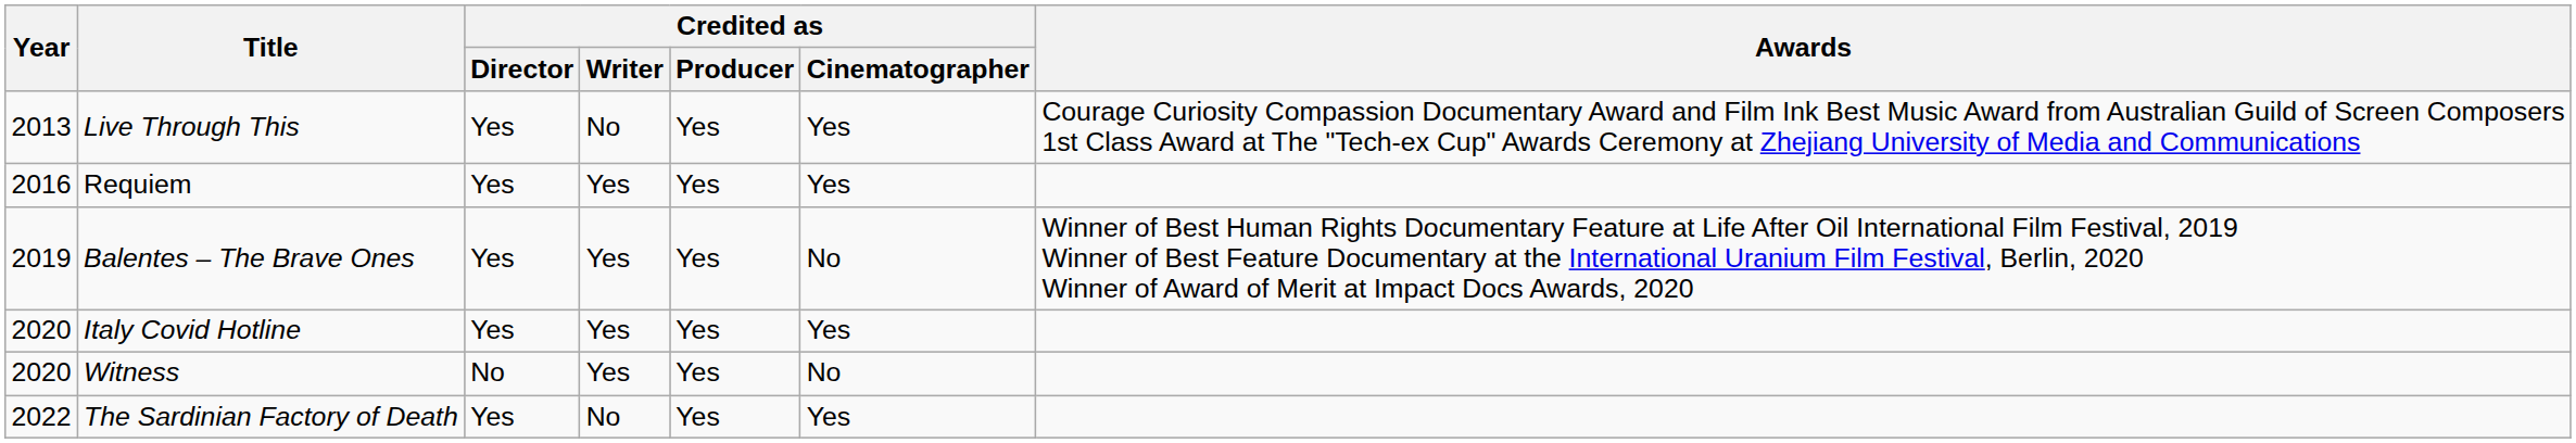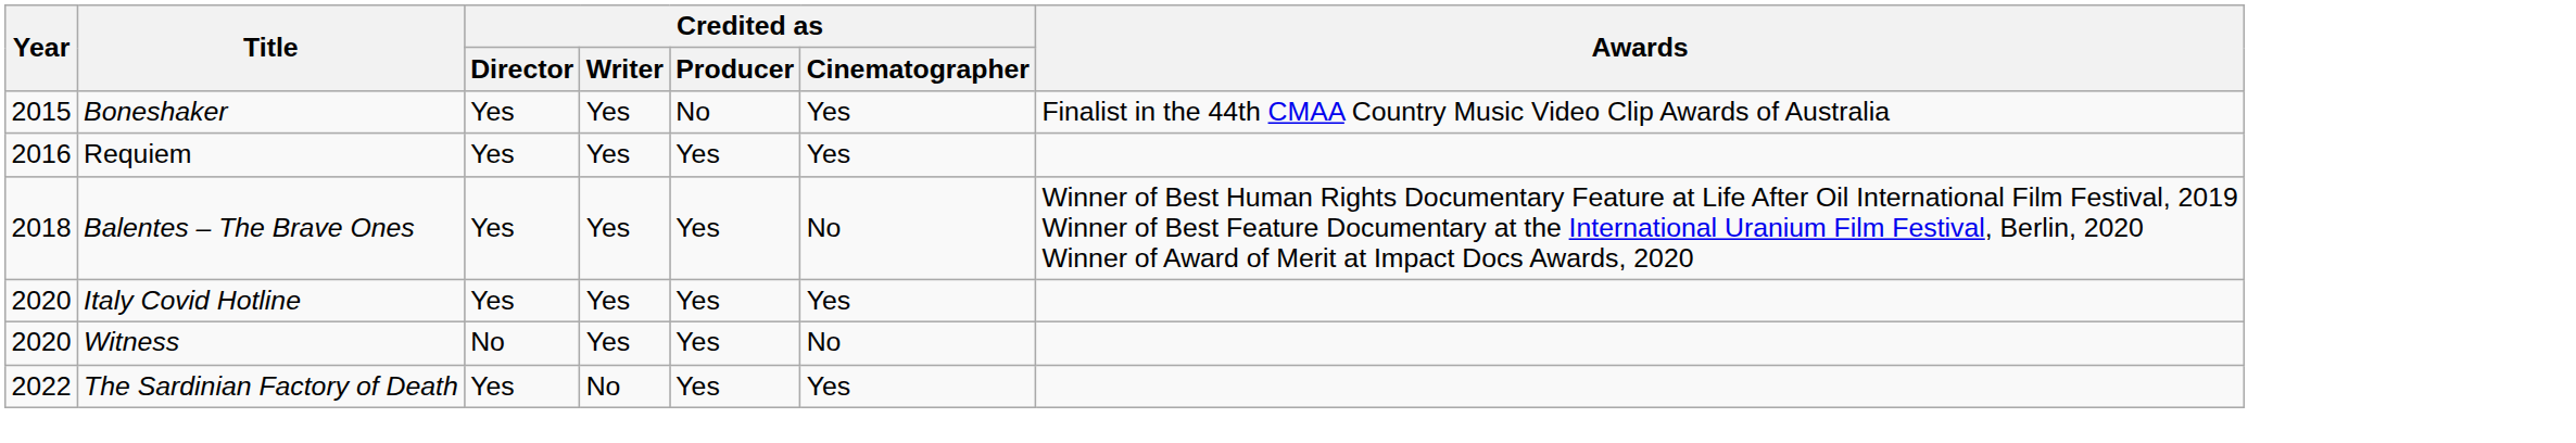- row: 2013 | Live Through This | Yes | No | Yes | Yes | Courage Curiosity Compassion Documentary Award and Film Ink Best Music Award from Australian Guild of Screen Composers 1st Class Award at The "Tech-ex Cup" Awards Ceremony at Zhejiang University of Media and Communications
+ row: 2015 | Boneshaker | Yes | Yes | No | Yes | Finalist in the 44th CMAA Country Music Video Clip Awards of Australia
Balentes – The Brave Ones | Year: 2019 -> 2018
